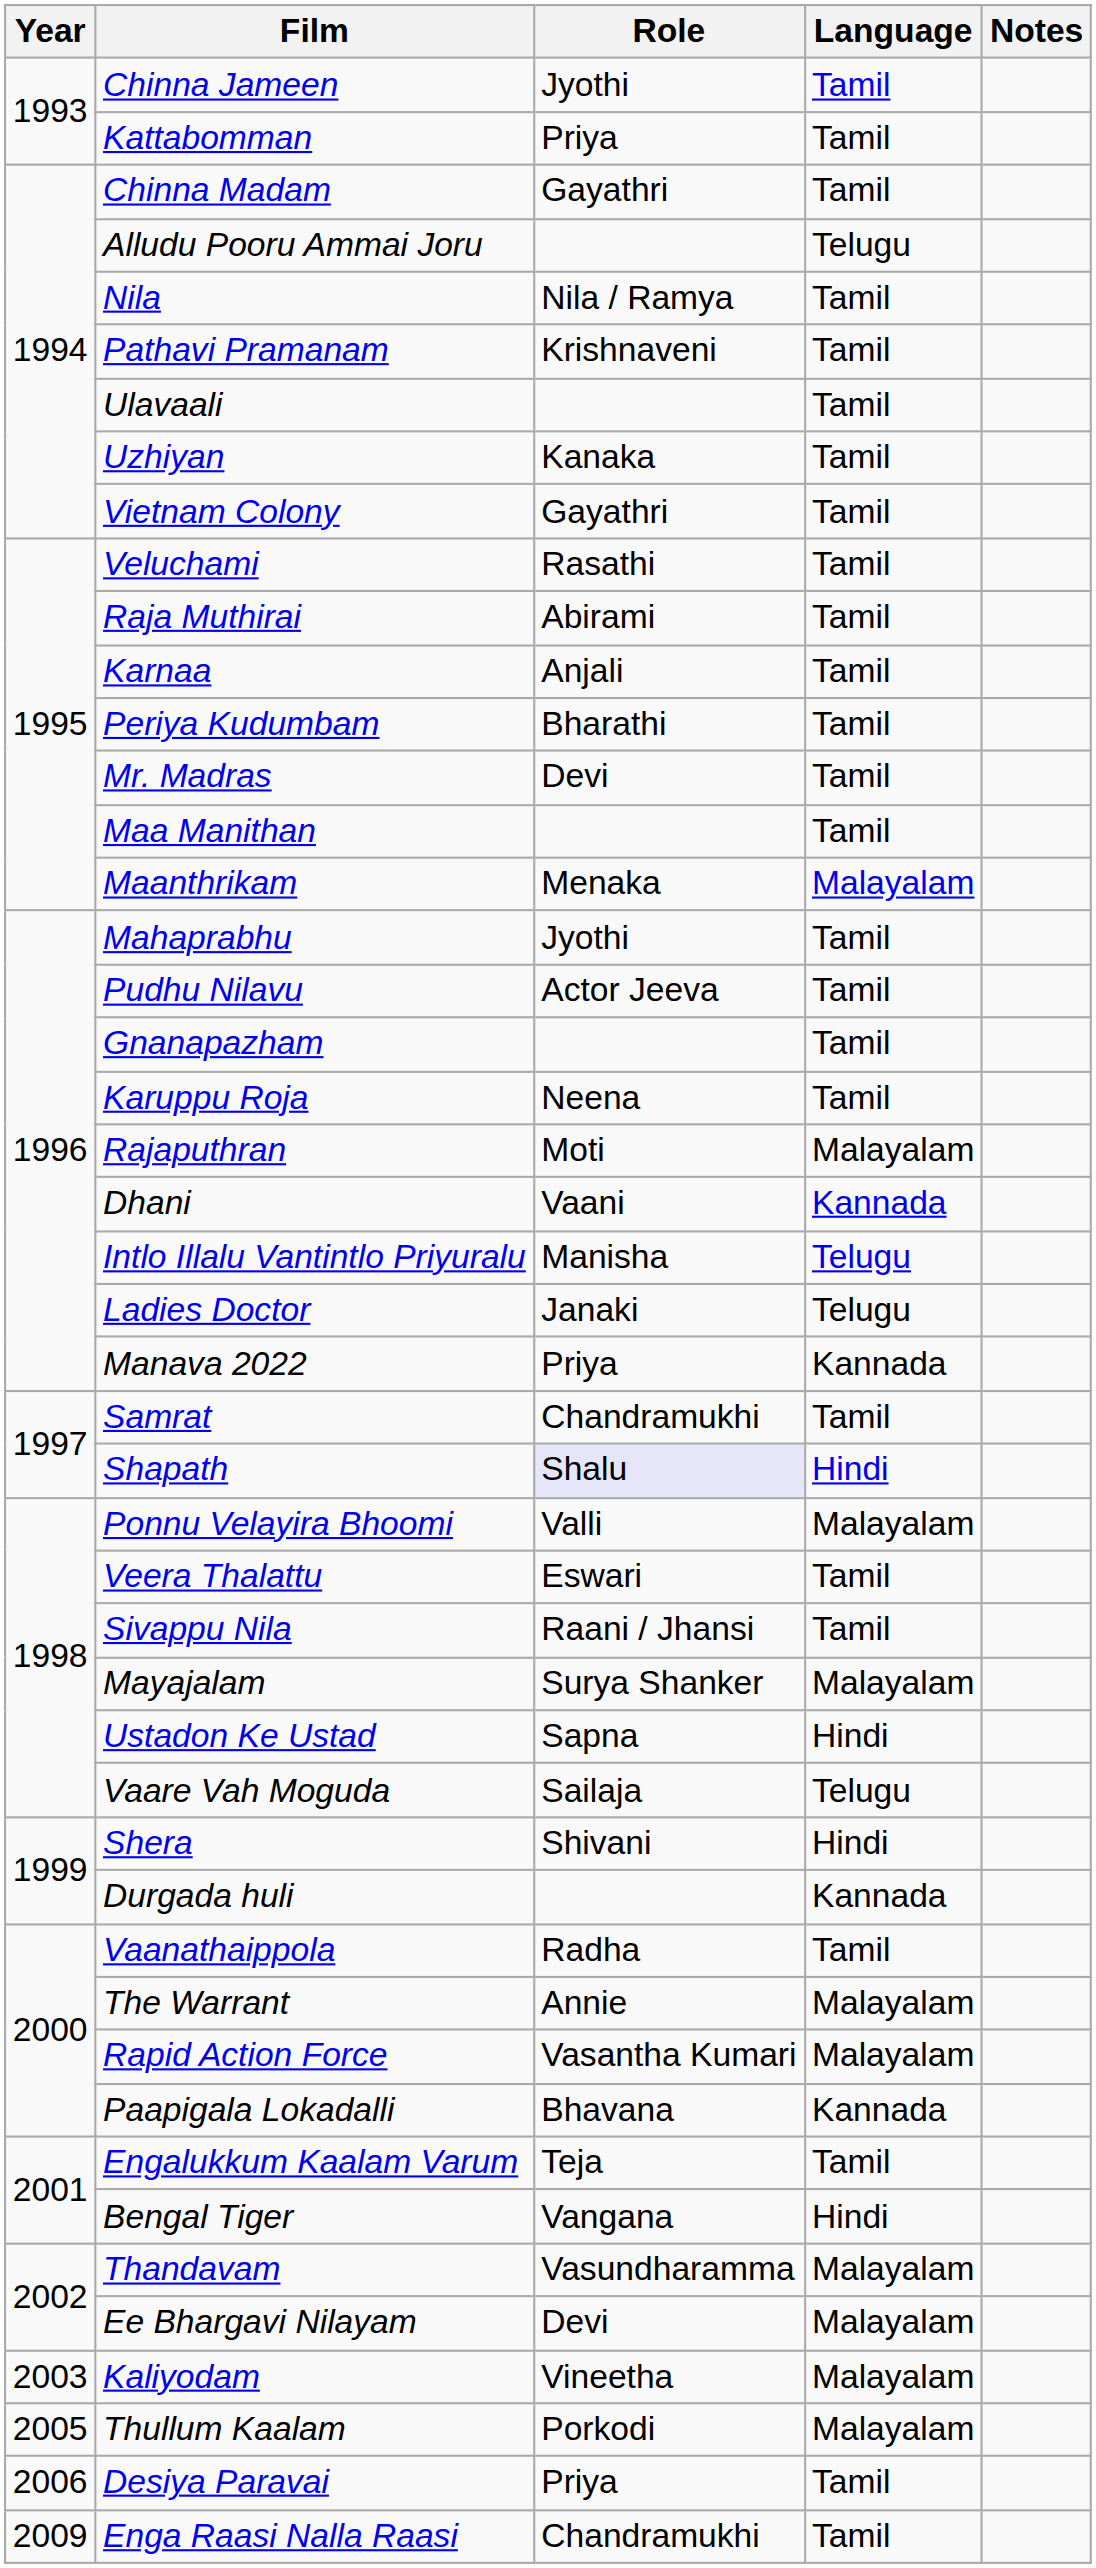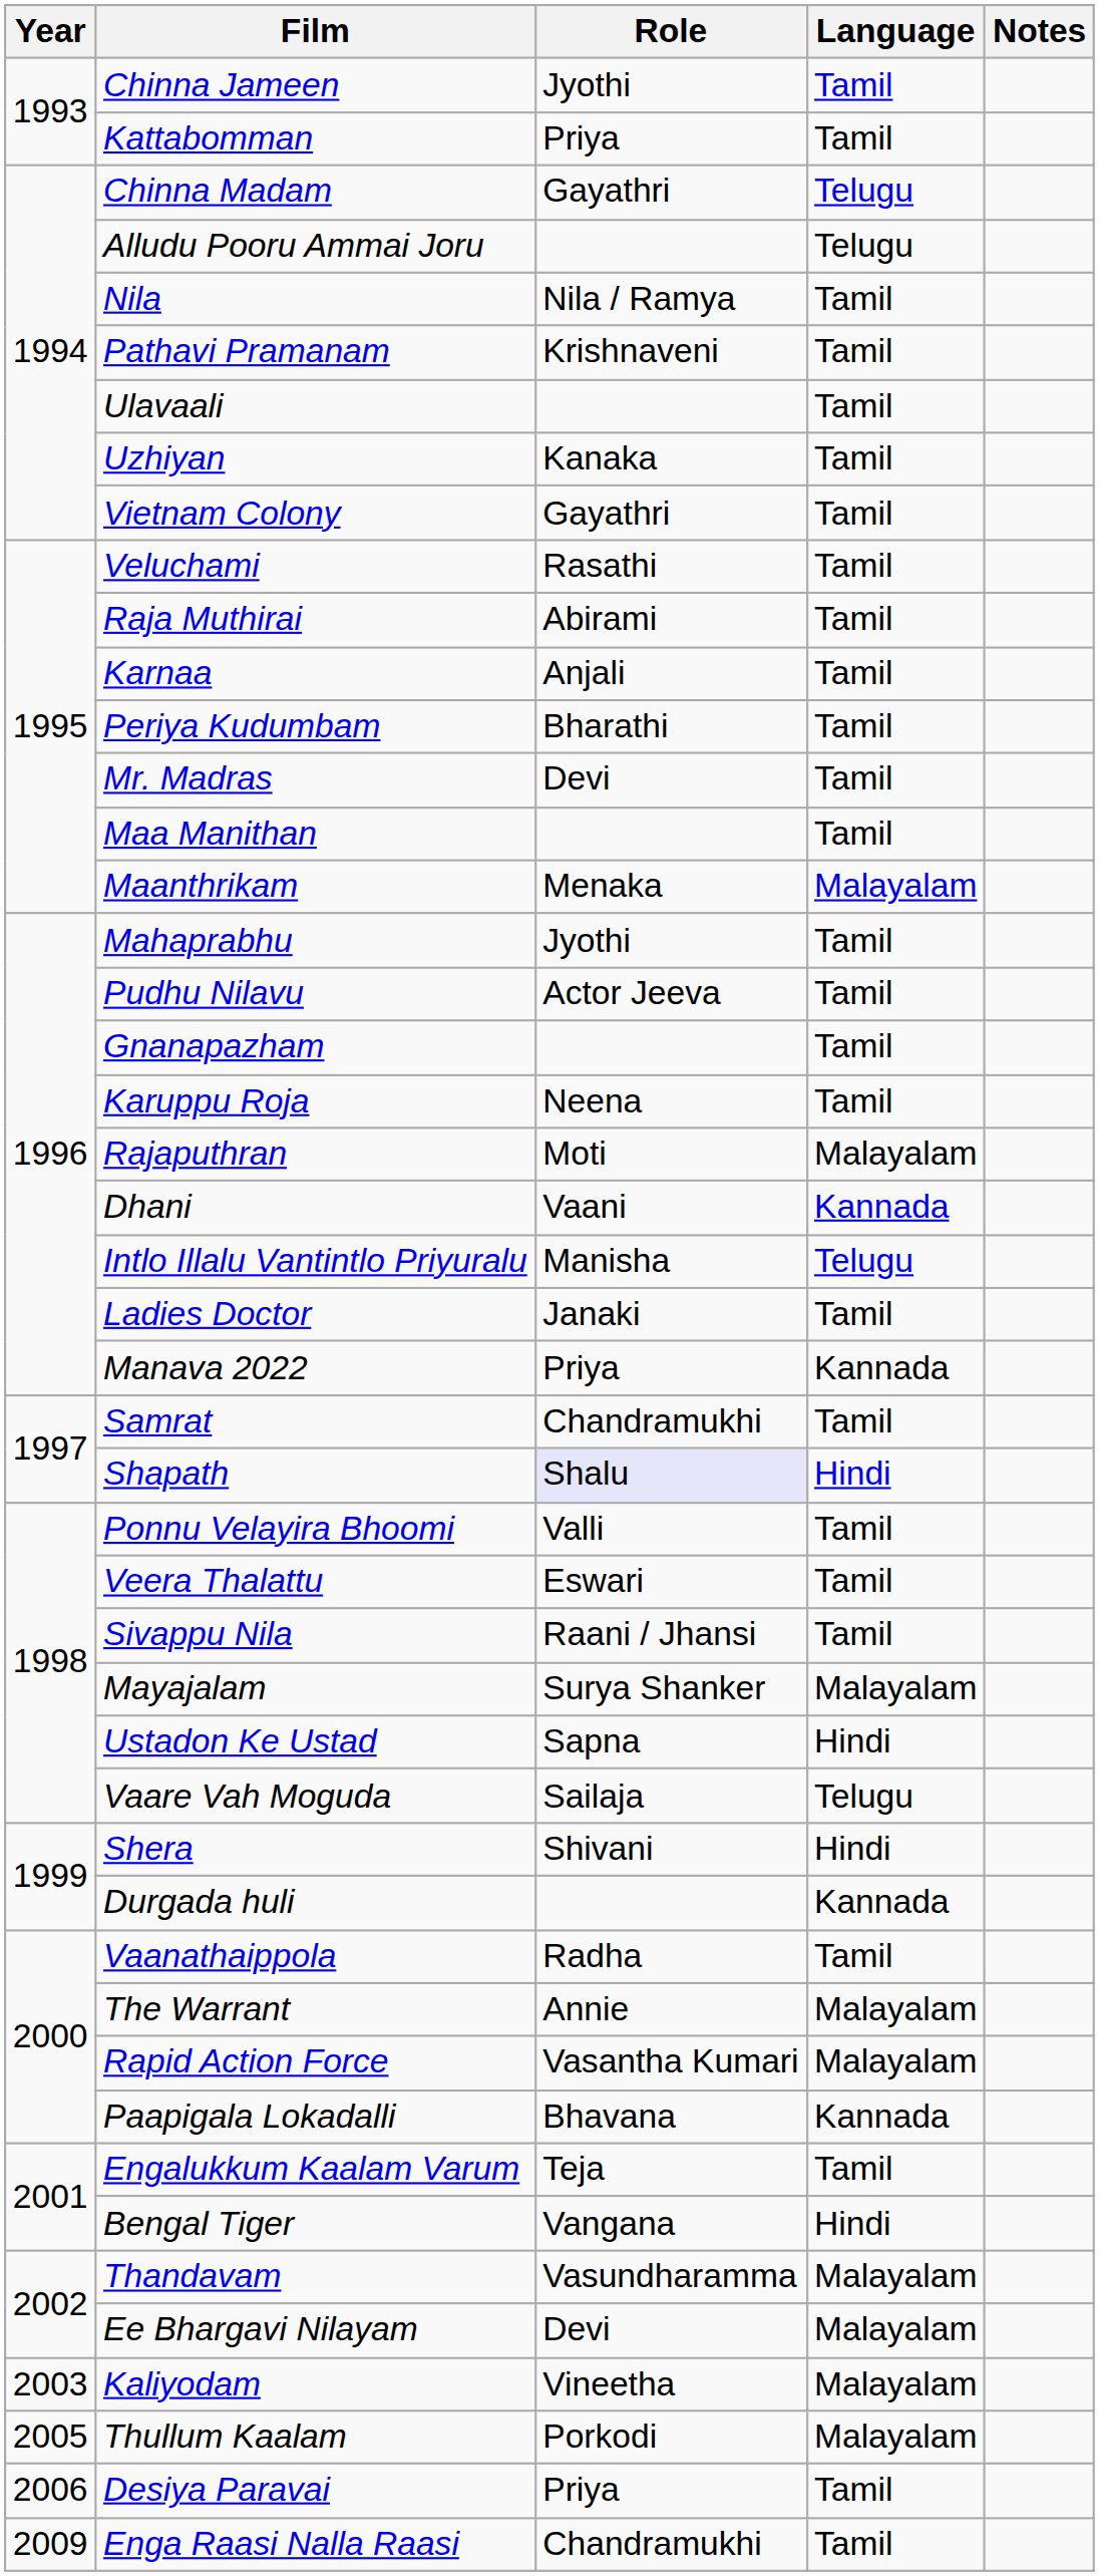Chinna Madam | Language: Tamil -> Telugu
Ladies Doctor | Language: Telugu -> Tamil
Ponnu Velayira Bhoomi | Language: Malayalam -> Tamil
